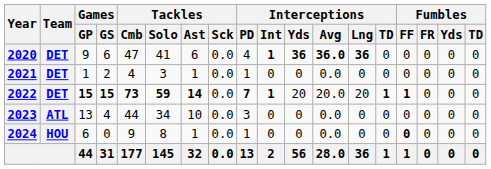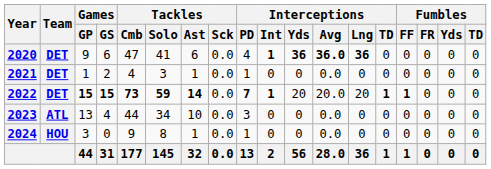2024 | Games / GP: 6 -> 3
2024 | Fumbles / FF: bold -> normal
